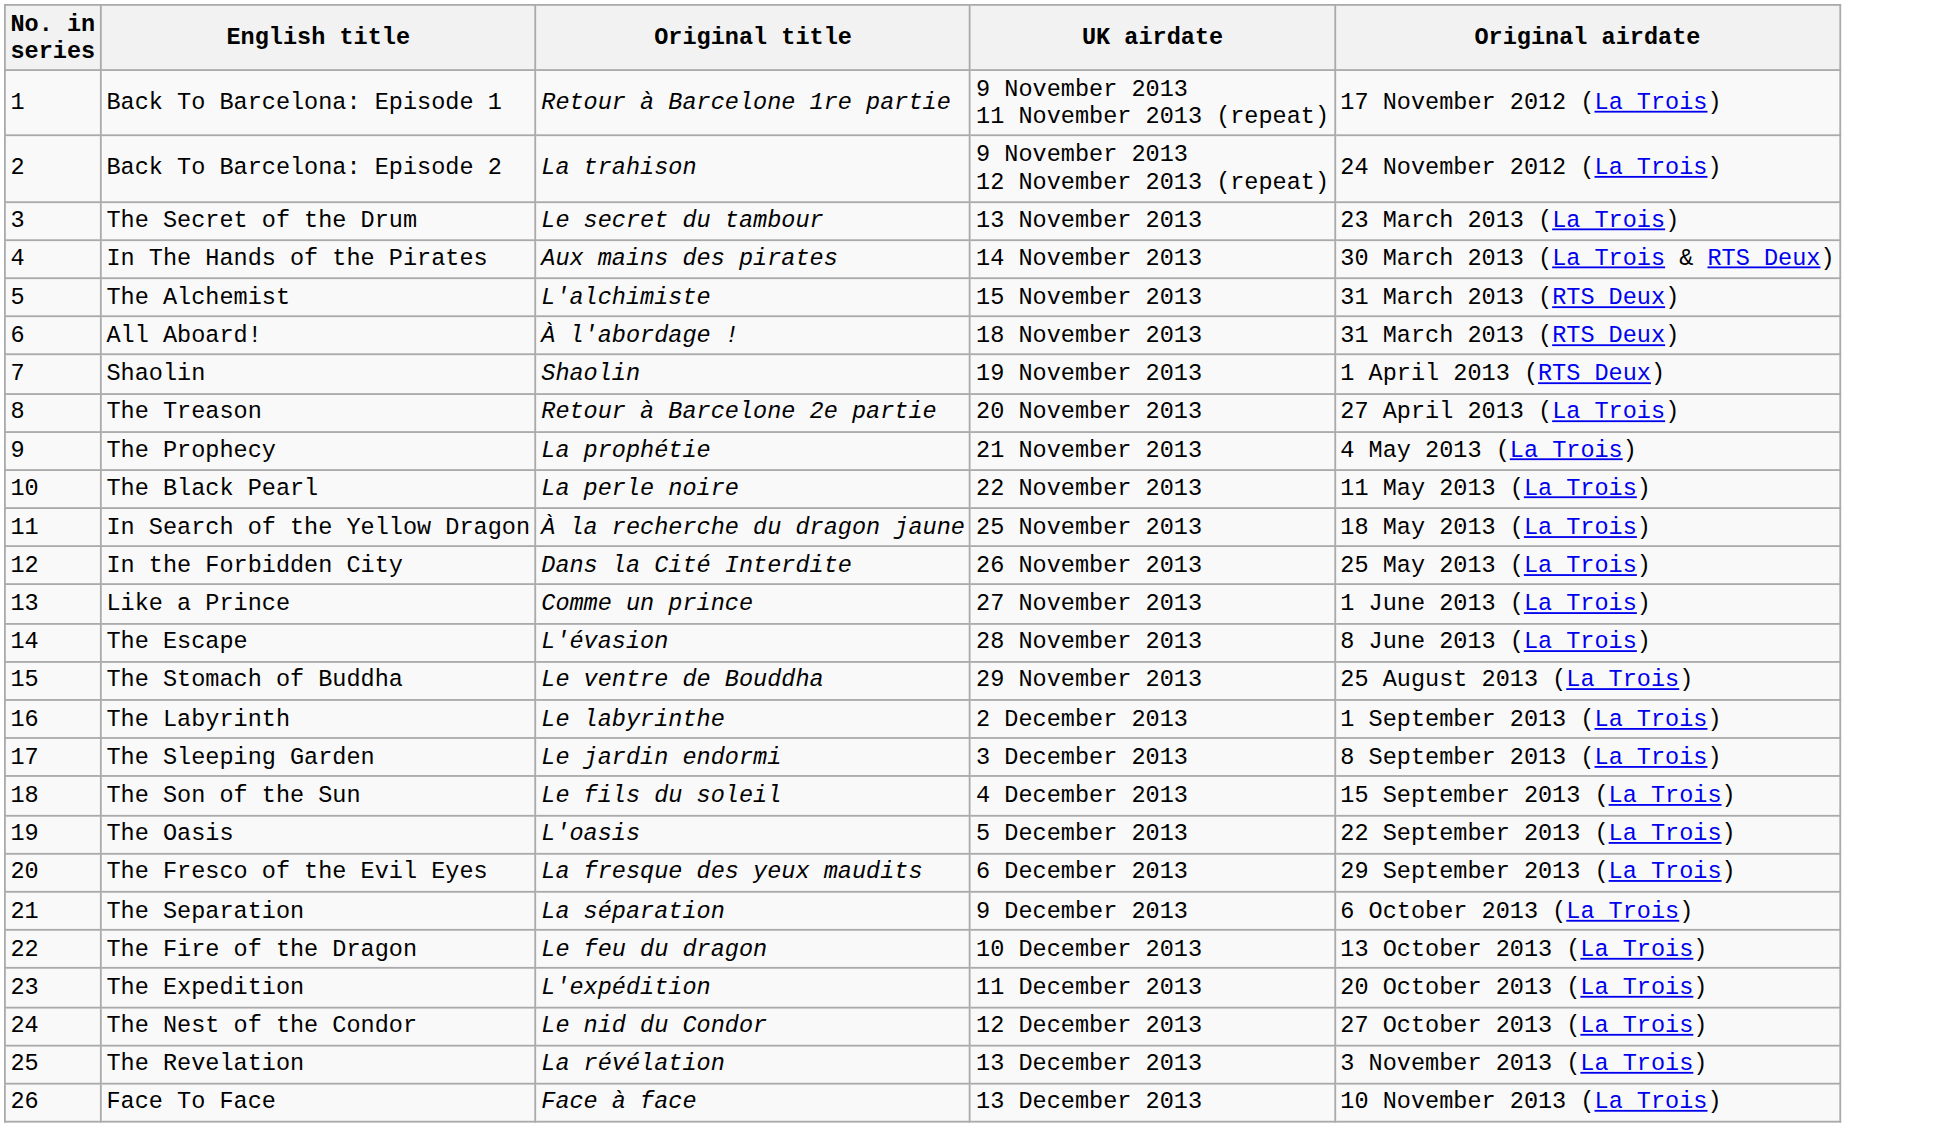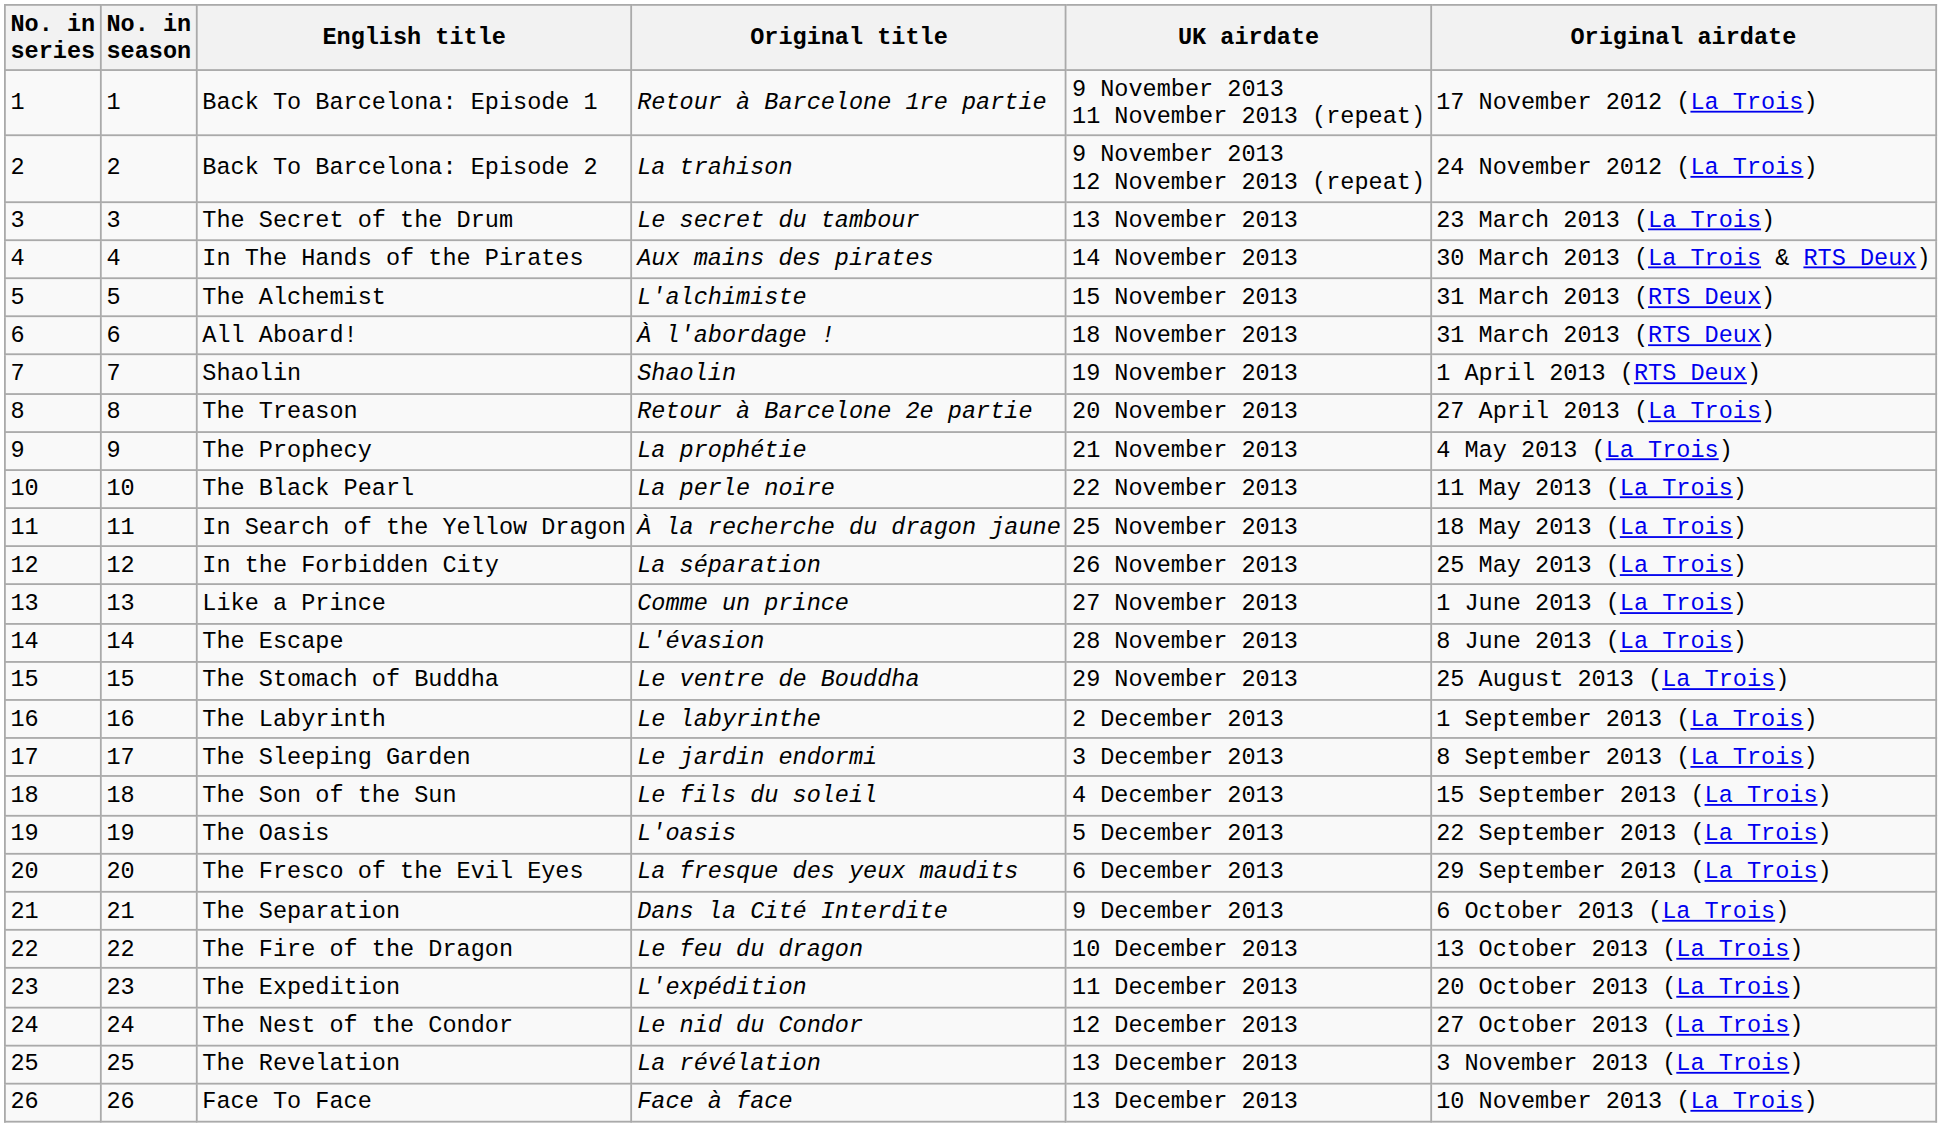+ column: No. in season | 1 | 2 | 3 | 4 | 5 | 6 | 7 | 8 | 9 | 10 | 11 | 12 | 13 | 14 | 15 | 16 | 17 | 18 | 19 | 20 | 21 | 22 | 23 | 24 | 25 | 26
In the Forbidden City | Original title: Dans la Cité Interdite -> La séparation
The Separation | Original title: La séparation -> Dans la Cité Interdite
